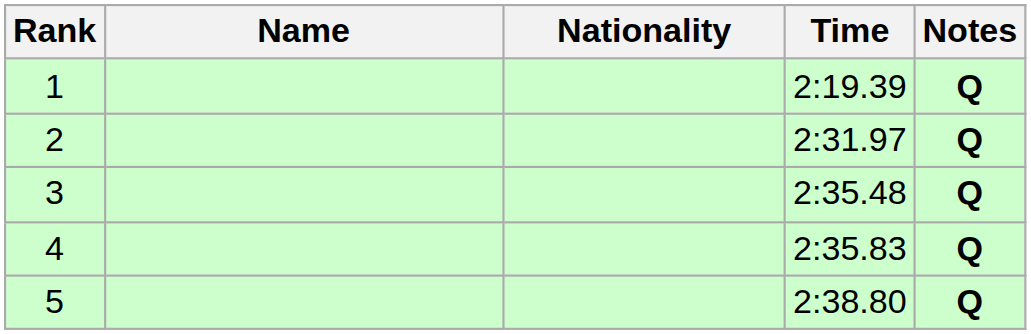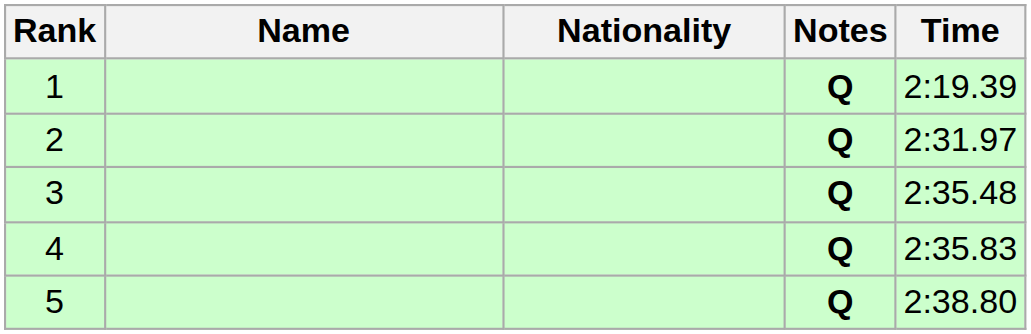columns swapped: Time <-> Notes
